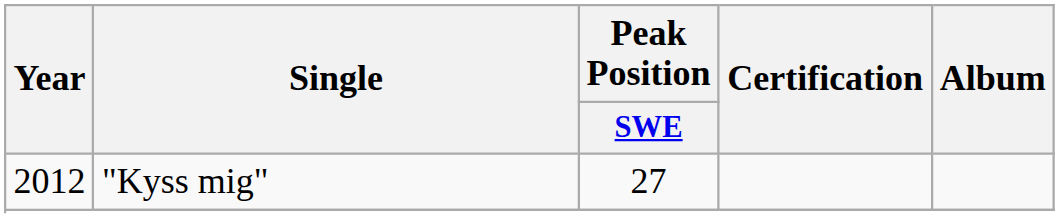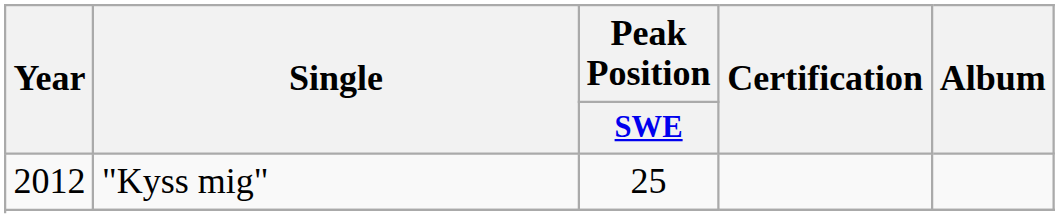"Kyss mig" | Peak Position / SWE: 27 -> 25
